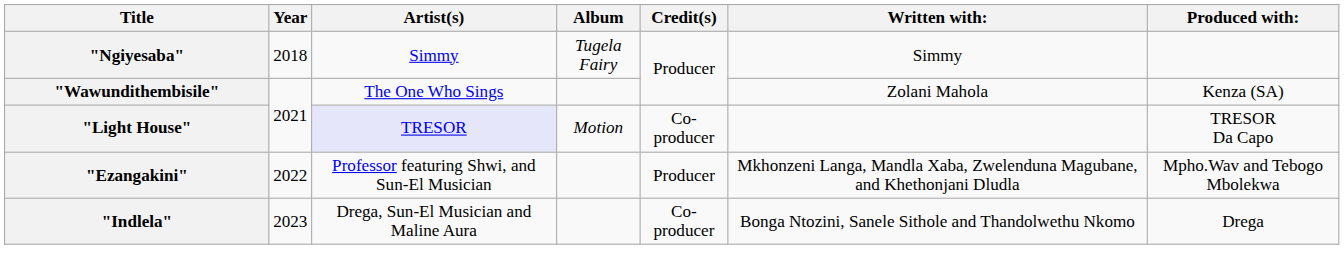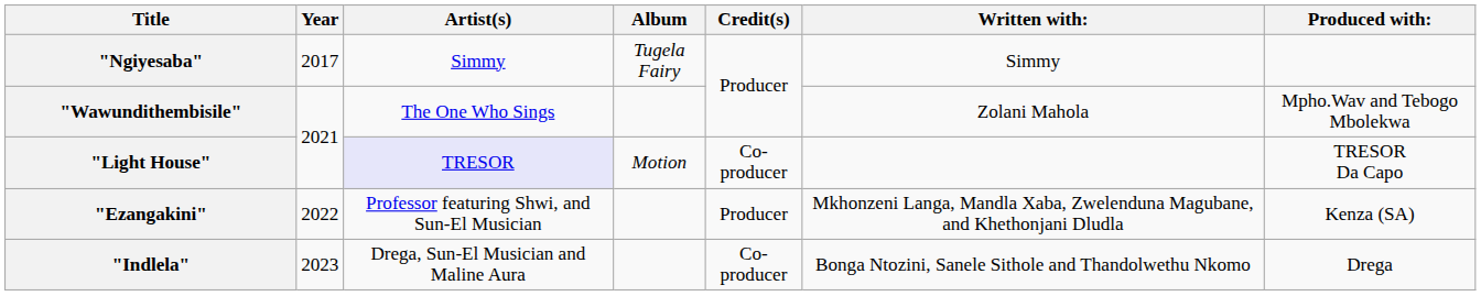"Ngiyesaba" | Year: 2018 -> 2017
"Wawundithembisile" | Produced with:: Kenza (SA) -> Mpho.Wav and Tebogo Mbolekwa
"Ezangakini" | Produced with:: Mpho.Wav and Tebogo Mbolekwa -> Kenza (SA)
